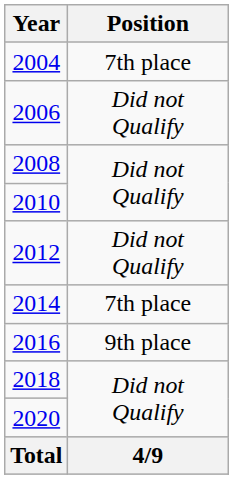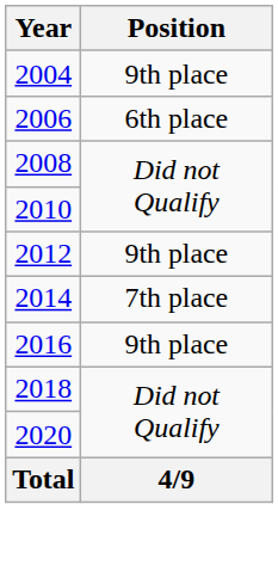2004 | Position: 7th place -> 9th place
2006 | Position: Did not Qualify -> 6th place
2012 | Position: Did not Qualify -> 9th place
